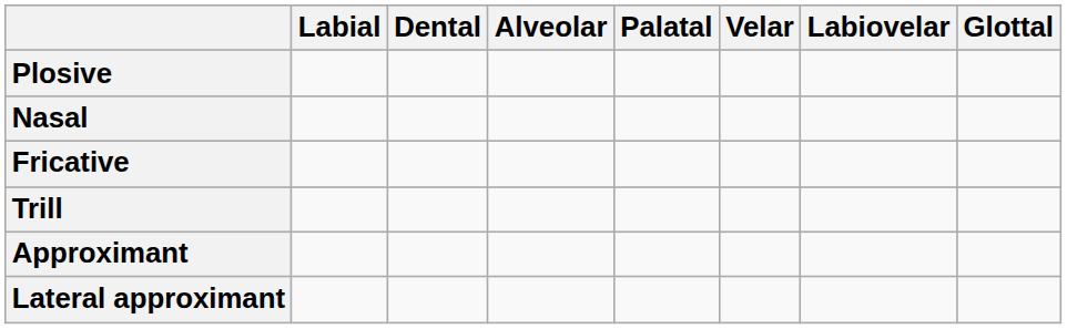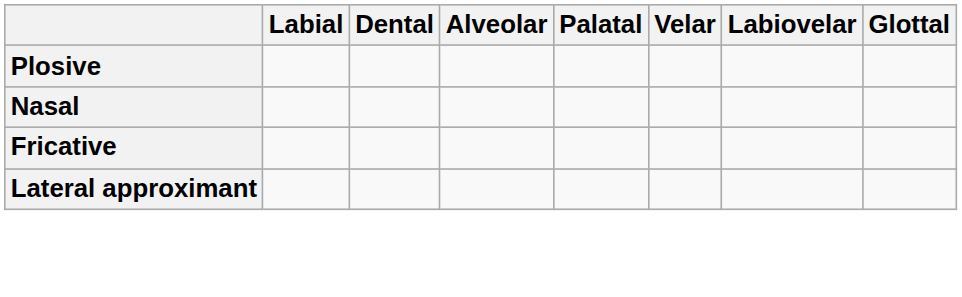- row: Trill
- row: Approximant
